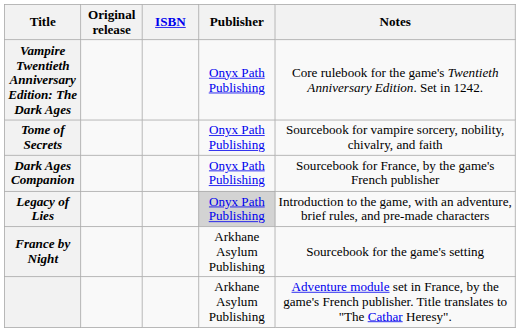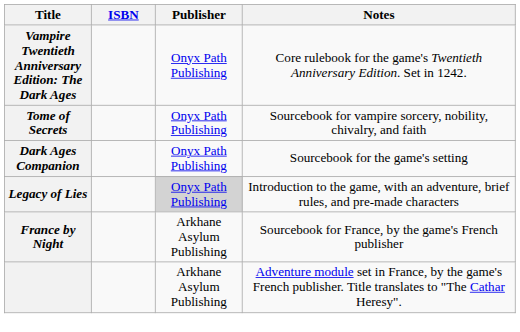- column: Original release
Dark Ages Companion | Notes: Sourcebook for France, by the game's French publisher -> Sourcebook for the game's setting
France by Night | Notes: Sourcebook for the game's setting -> Sourcebook for France, by the game's French publisher
